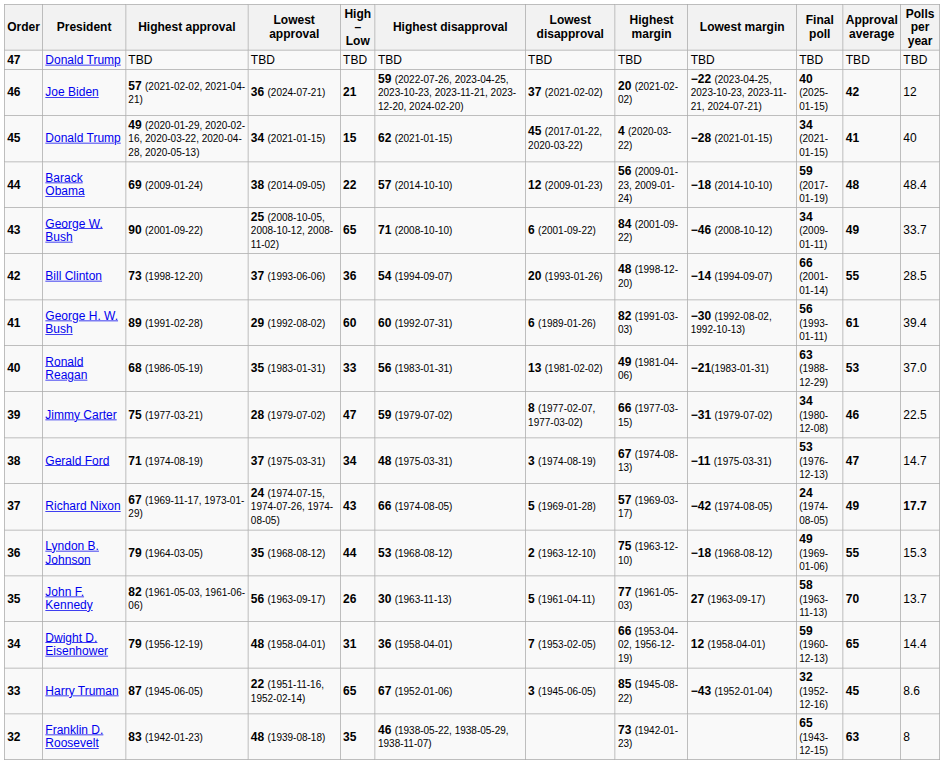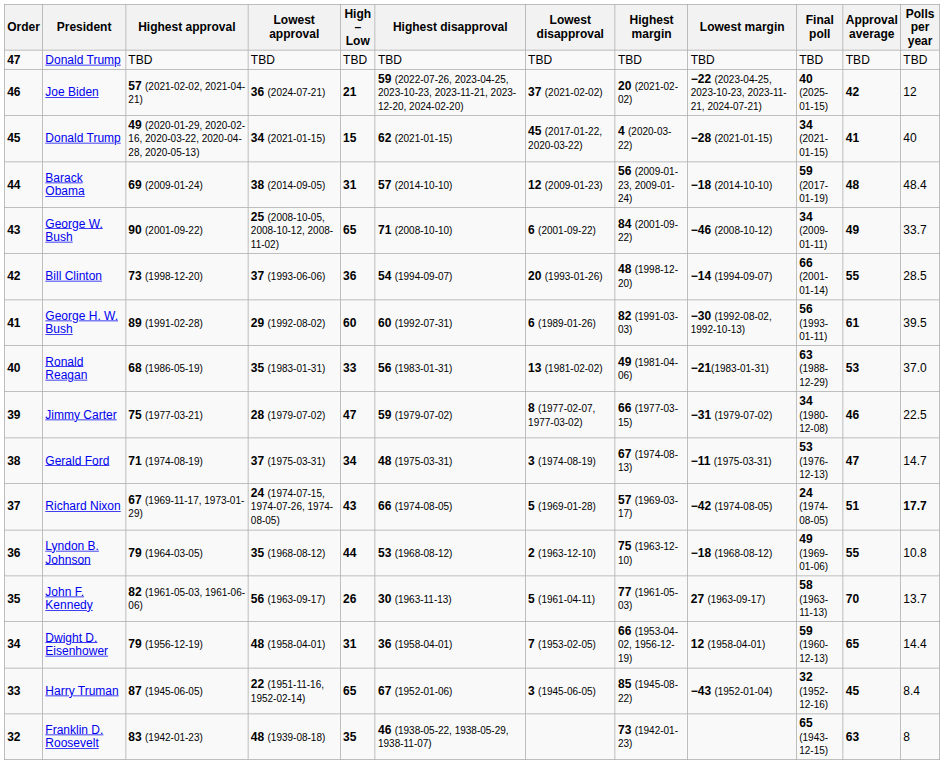Barack Obama | High – Low: 22 -> 31
George H. W. Bush | Polls per year: 39.4 -> 39.5
Richard Nixon | Approval average: 49 -> 51
Lyndon B. Johnson | Polls per year: 15.3 -> 10.8
Harry Truman | Polls per year: 8.6 -> 8.4
